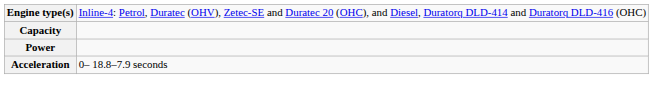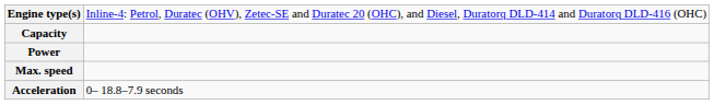+ row: Max. speed
